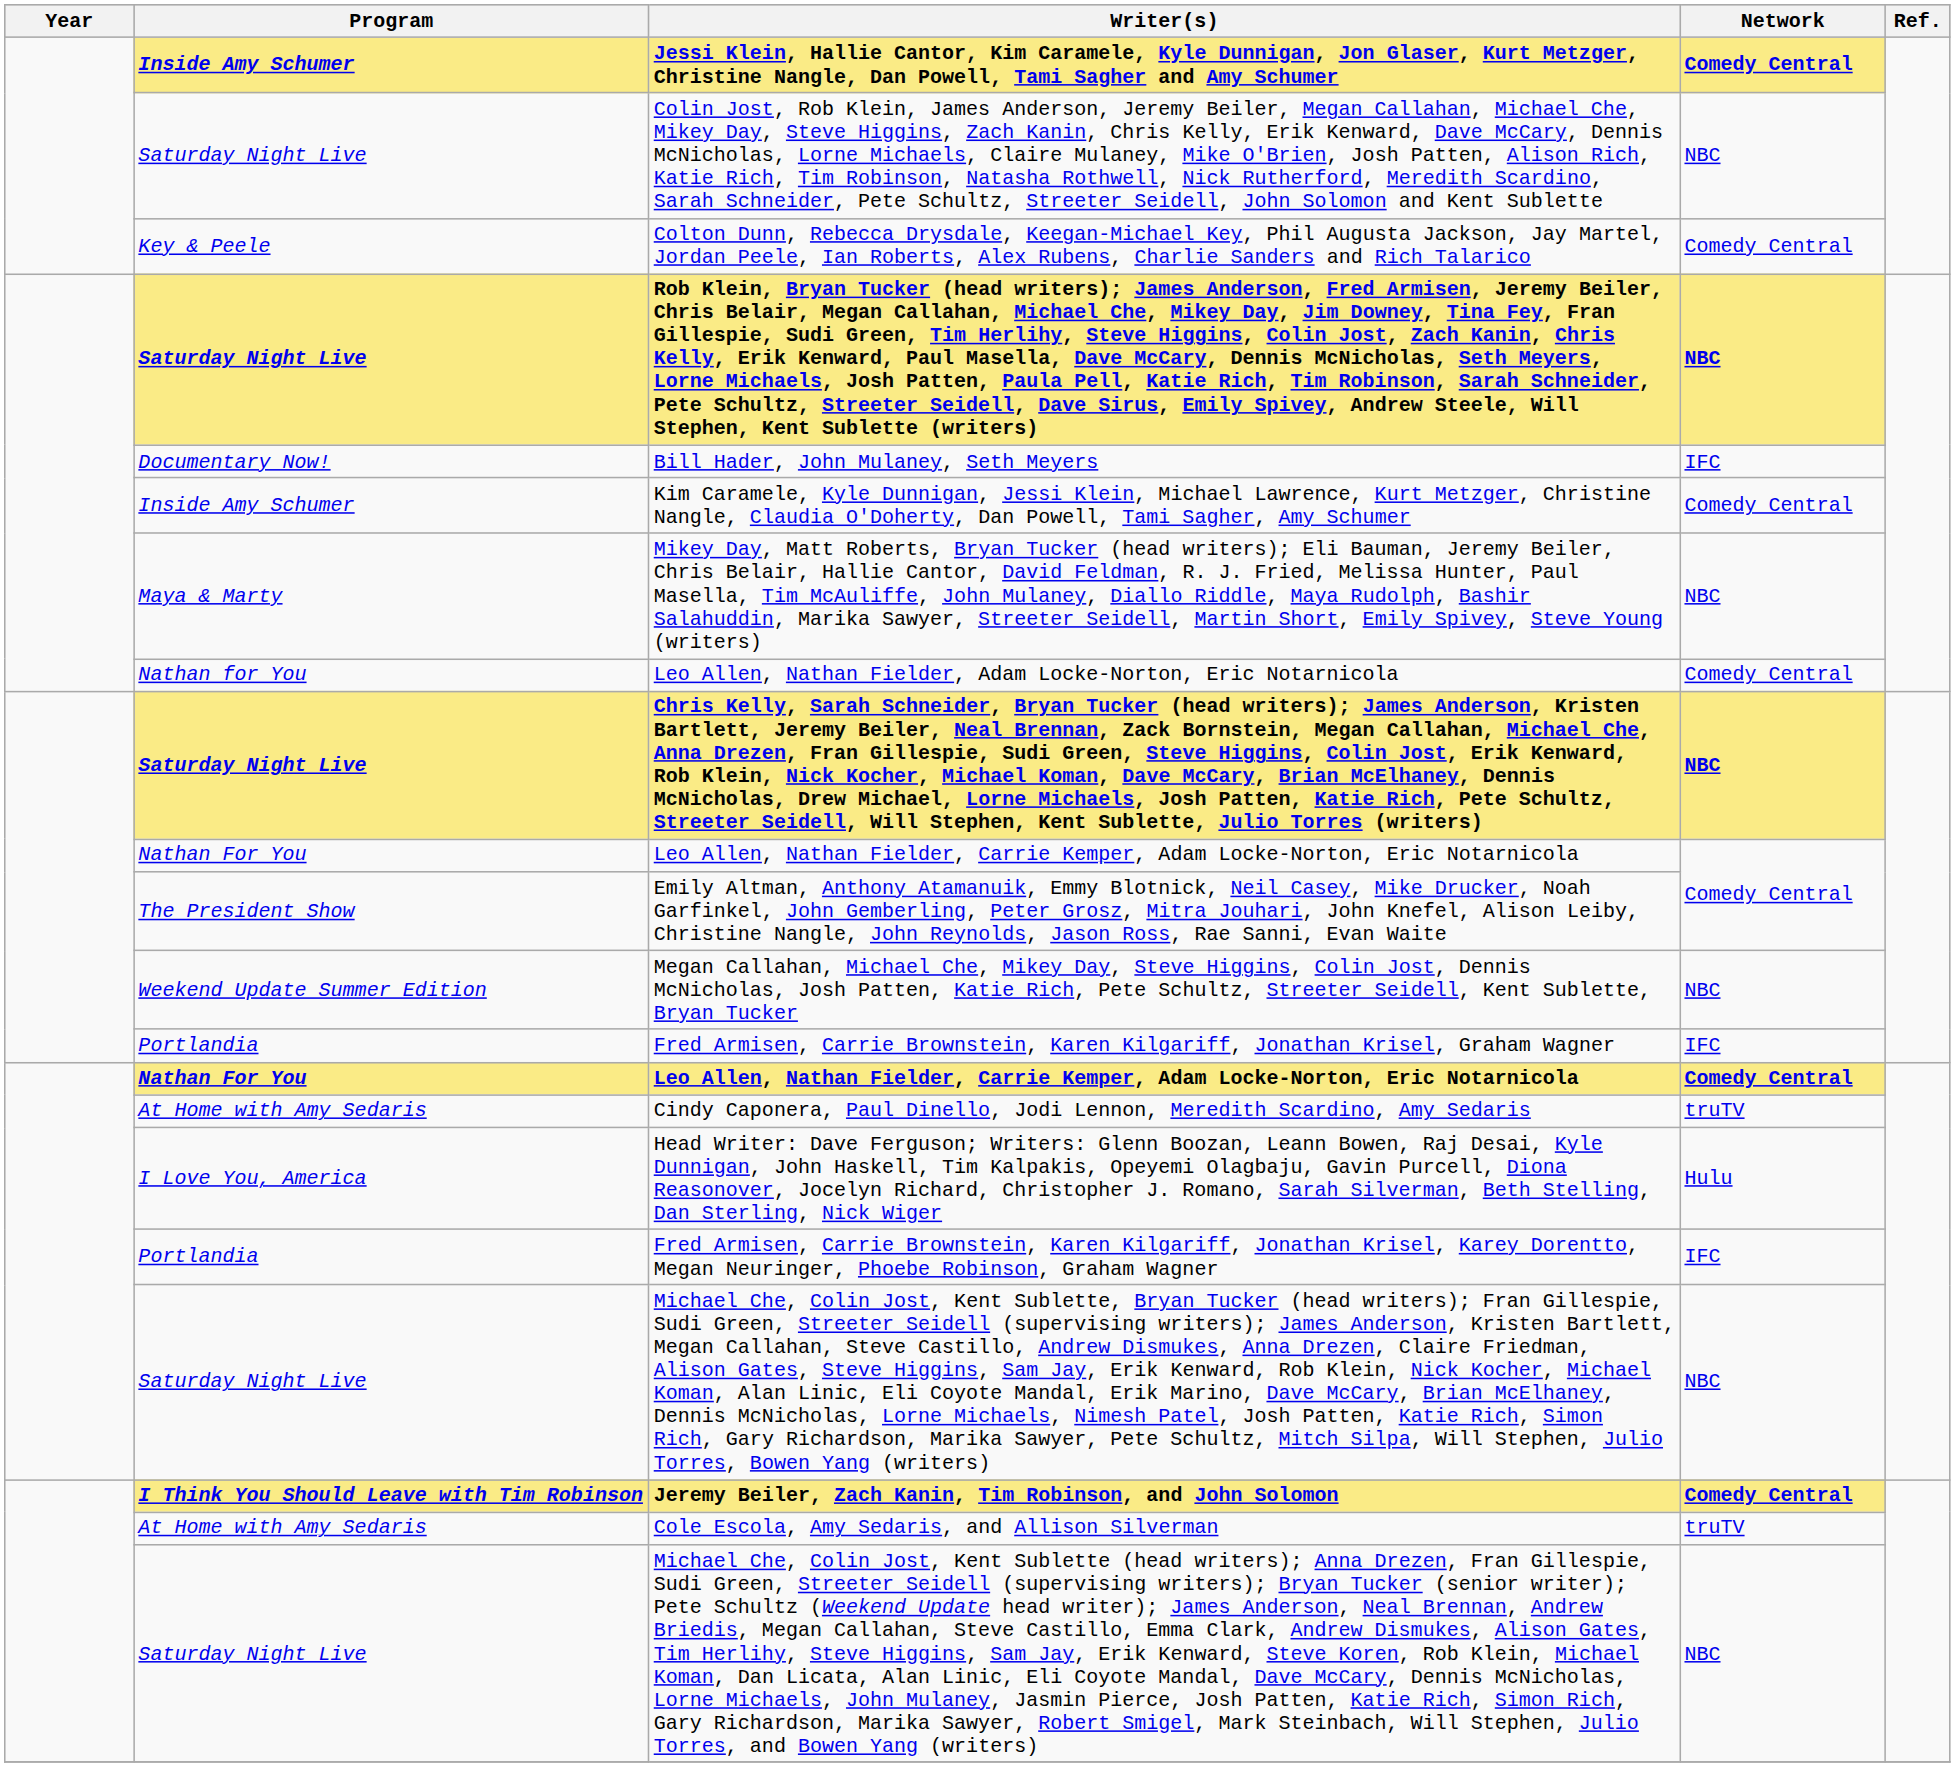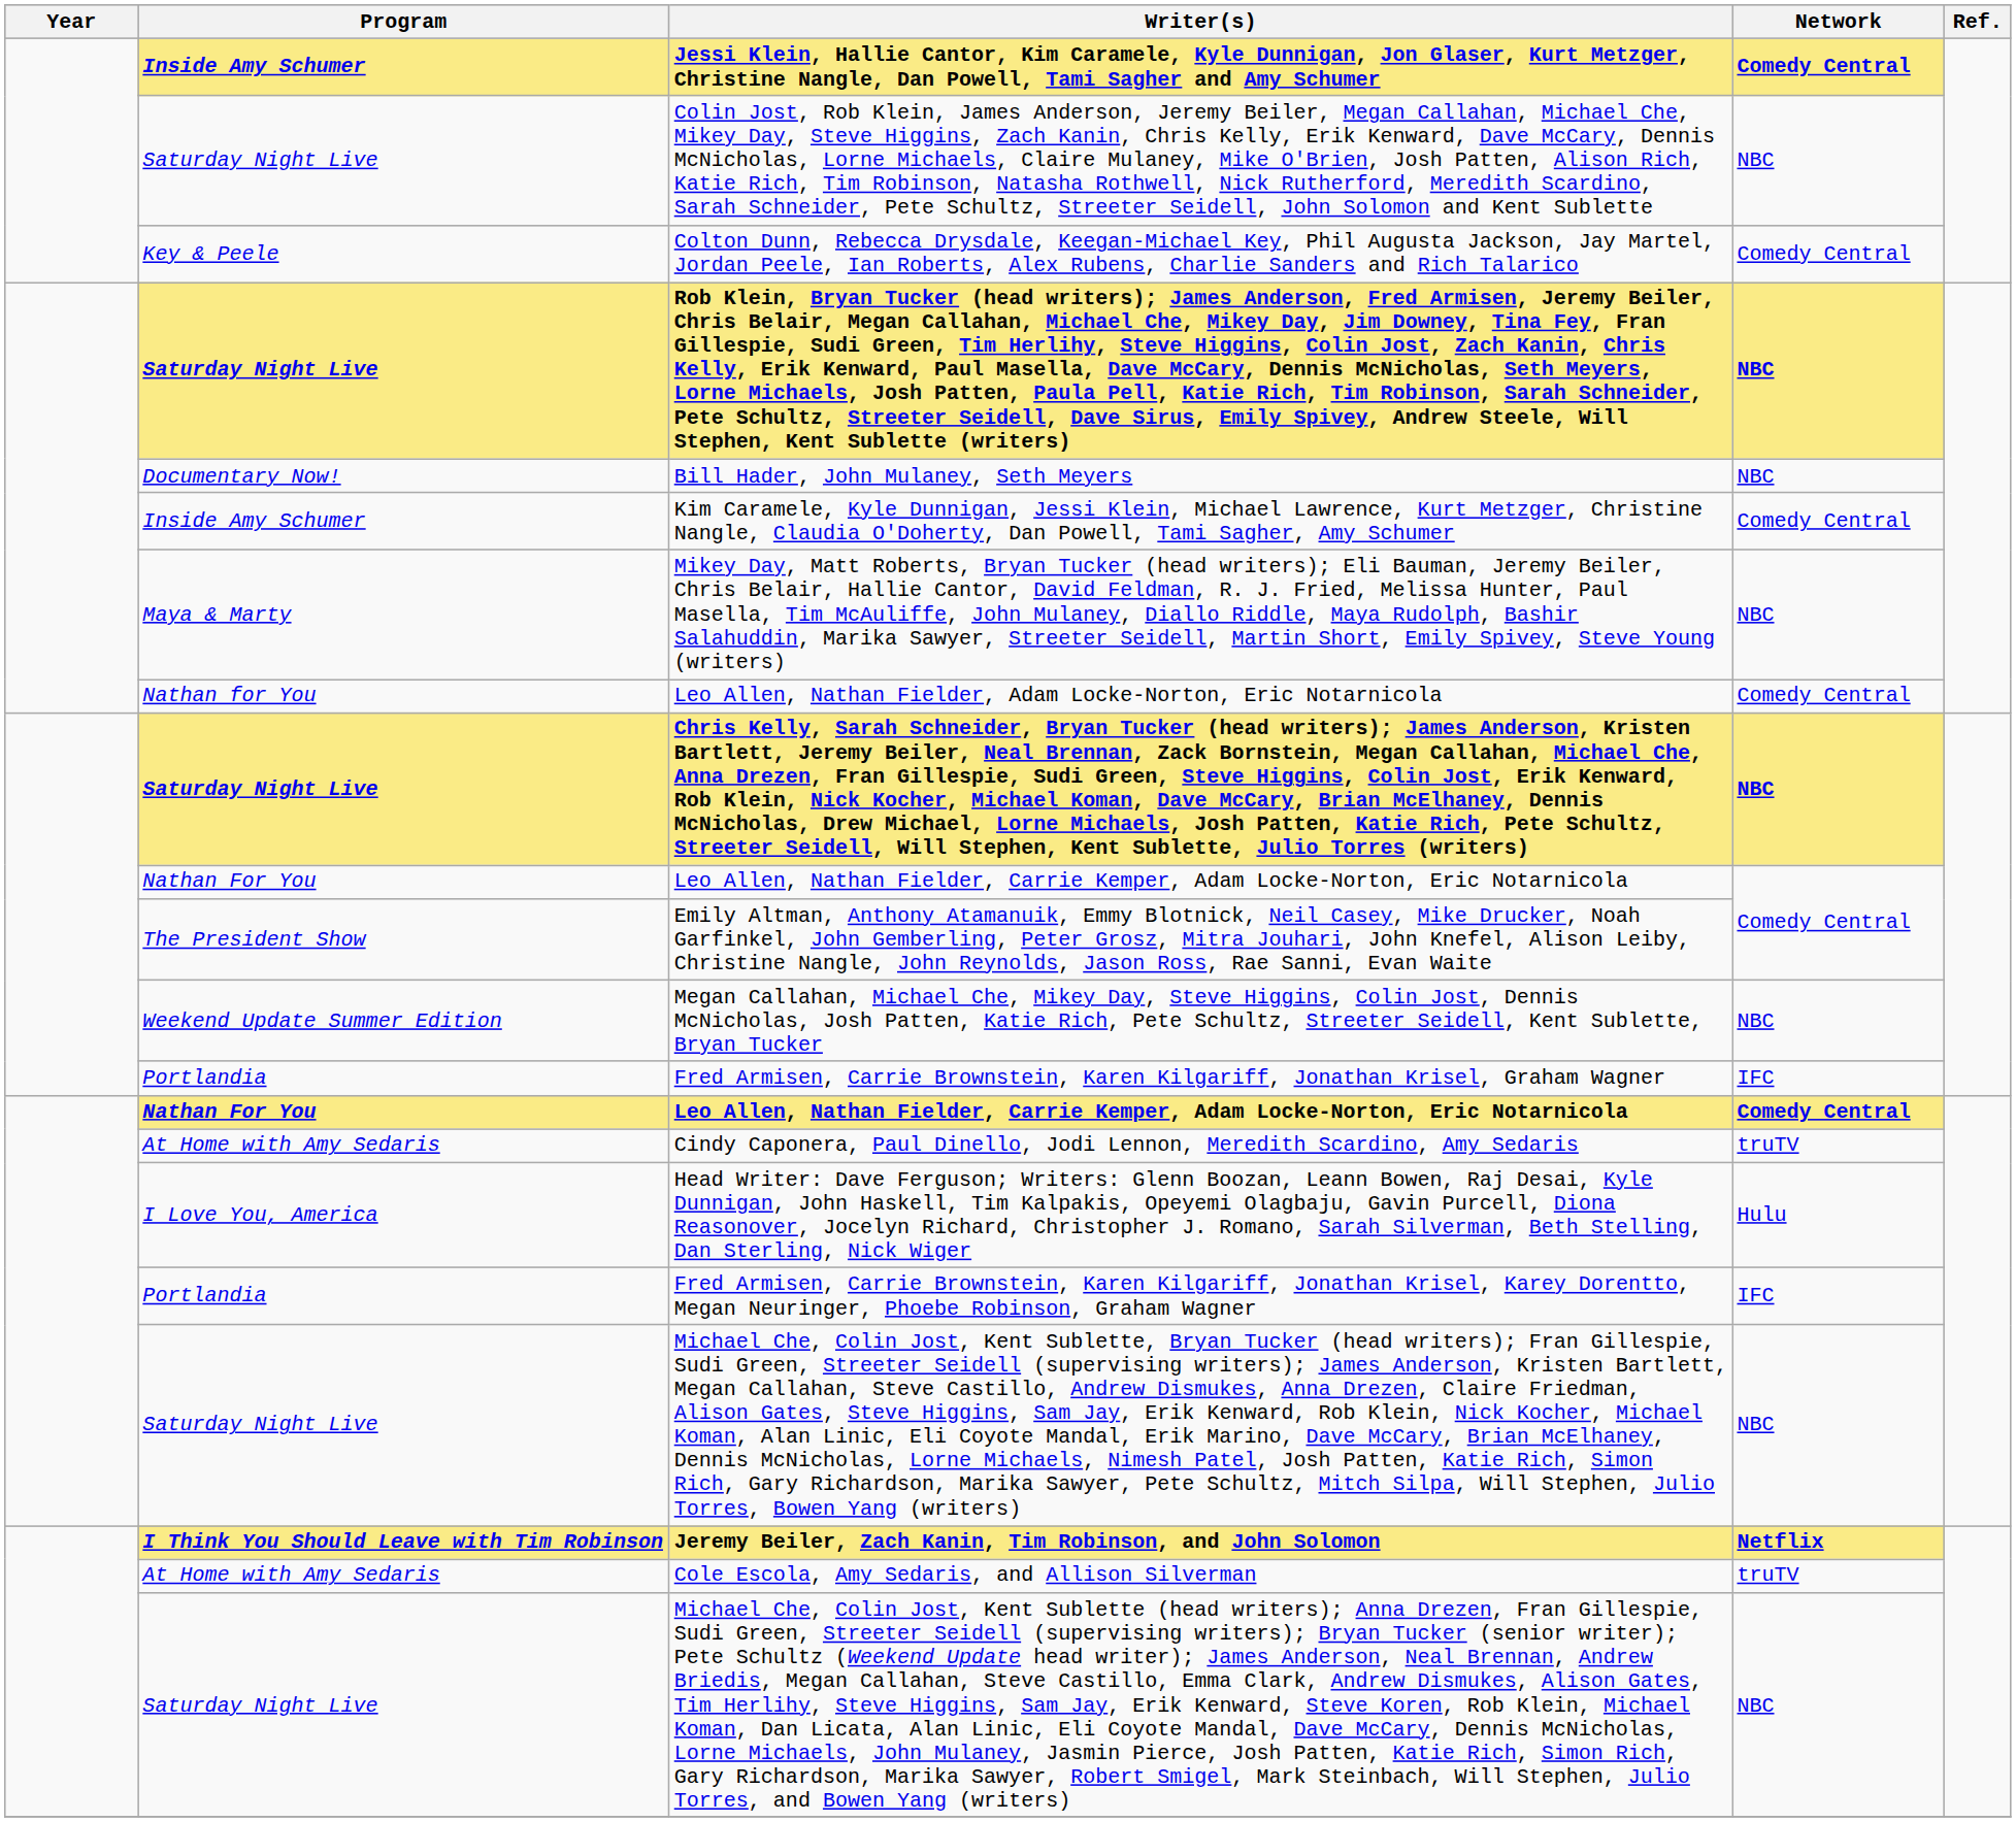Bill Hader, John Mulaney, Seth Meyers | Network: IFC -> NBC
Jeremy Beiler, Zach Kanin, Tim Robinson, and John Solomon | Network: Comedy Central -> Netflix
